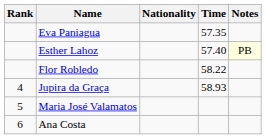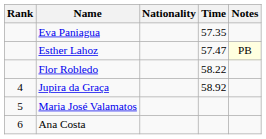Esther Lahoz | Time: 57.40 -> 57.47
Jupira da Graça | Time: 58.93 -> 58.92
